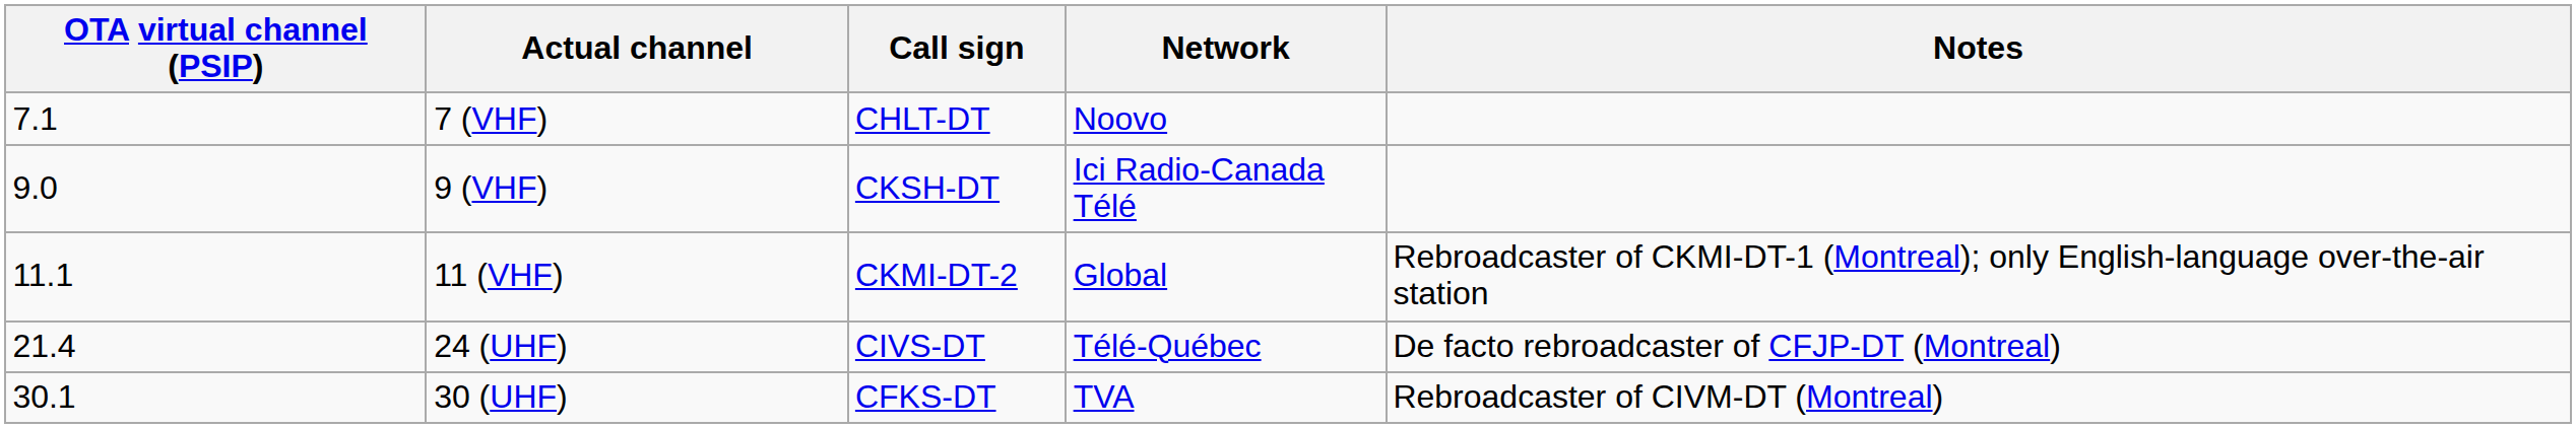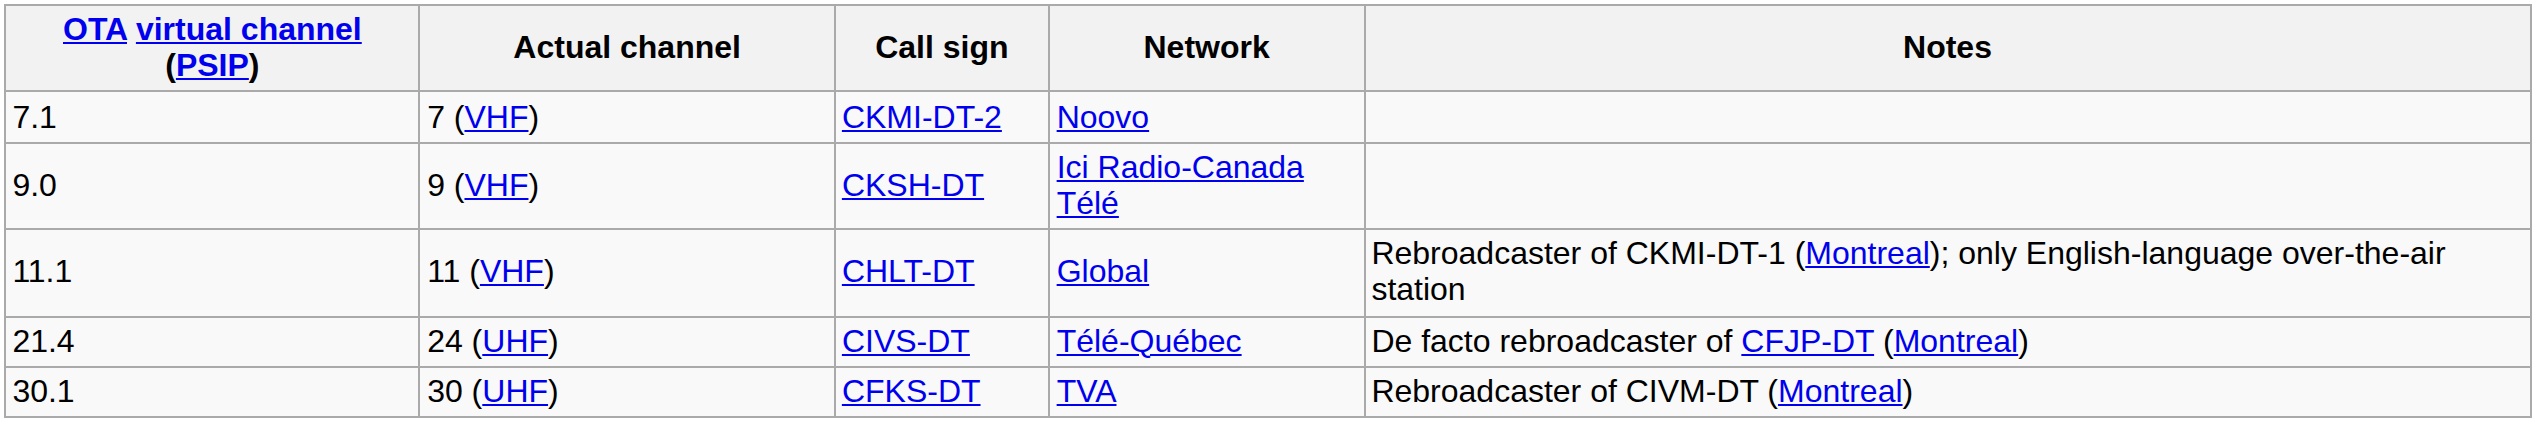7 (VHF) | Call sign: CHLT-DT -> CKMI-DT-2
11 (VHF) | Call sign: CKMI-DT-2 -> CHLT-DT
